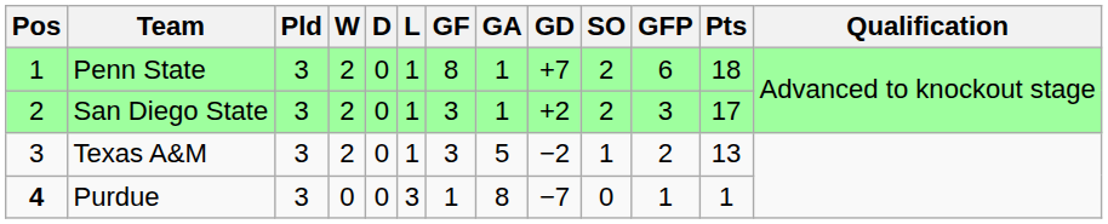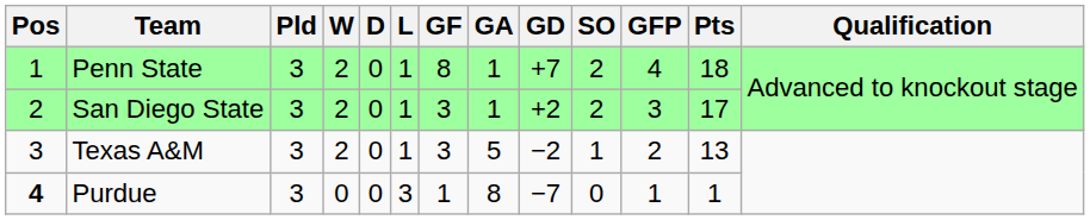Penn State | GFP: 6 -> 4
